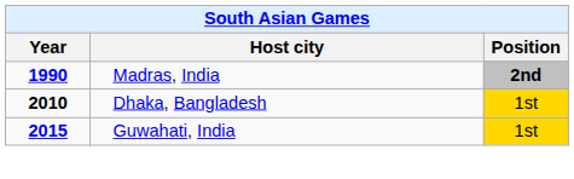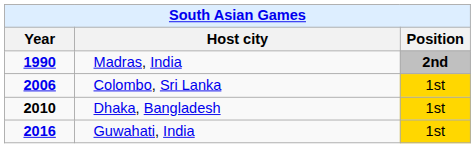+ row: 2006 | Colombo, Sri Lanka | 1st
Guwahati, India | Year: 2015 -> 2016
